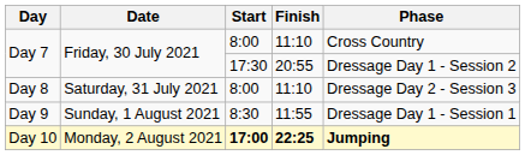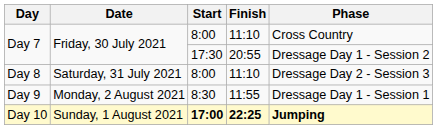Day 9 | Date: Sunday, 1 August 2021 -> Monday, 2 August 2021
Day 10 | Date: Monday, 2 August 2021 -> Sunday, 1 August 2021
